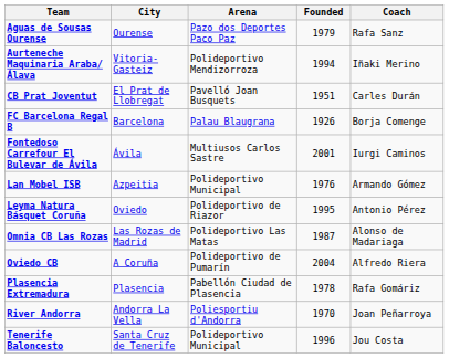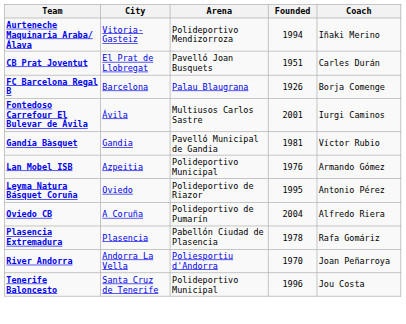- row: Aguas de Sousas Ourense | Ourense | Pazo dos Deportes Paco Paz | 1979 | Rafa Sanz
+ row: Gandía Bàsquet | Gandia | Pavelló Municipal de Gandia | 1981 | Víctor Rubio
- row: Omnia CB Las Rozas | Las Rozas de Madrid | Polideportivo Las Matas | 1987 | Alonso de Madariaga
